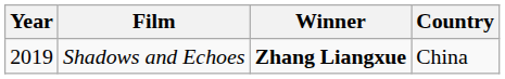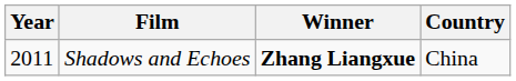Shadows and Echoes | Year: 2019 -> 2011
